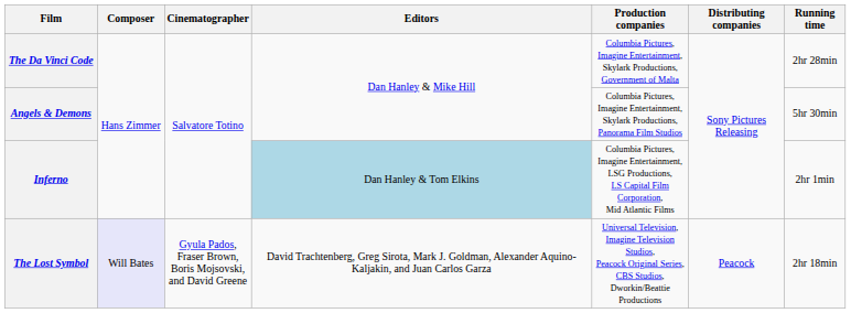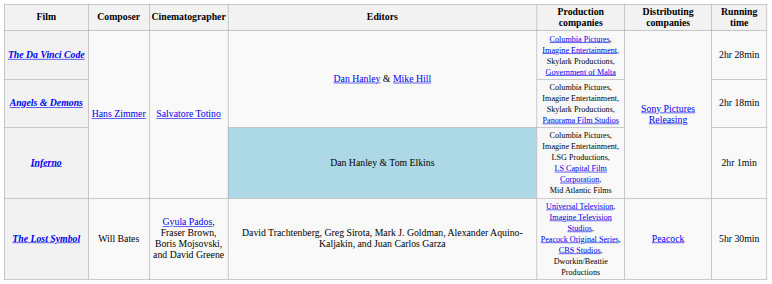Angels & Demons | Running time: 5hr 30min -> 2hr 18min
The Lost Symbol | Composer: lavender background -> no background
The Lost Symbol | Running time: 2hr 18min -> 5hr 30min
